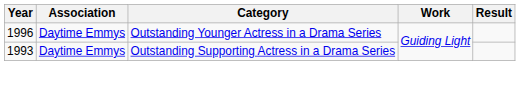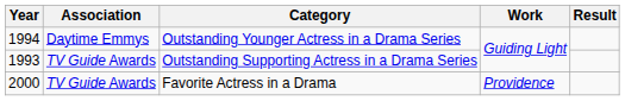Outstanding Younger Actress in a Drama Series | Year: 1996 -> 1994
Outstanding Supporting Actress in a Drama Series | Association: Daytime Emmys -> TV Guide Awards
+ row: 2000 | TV Guide Awards | Favorite Actress in a Drama | Providence
